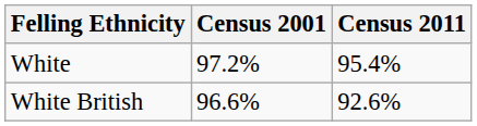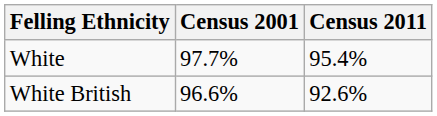White | Census 2001: 97.2% -> 97.7%
